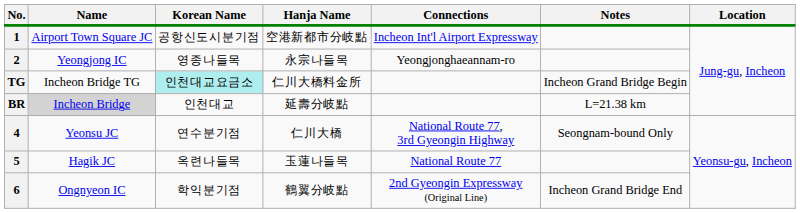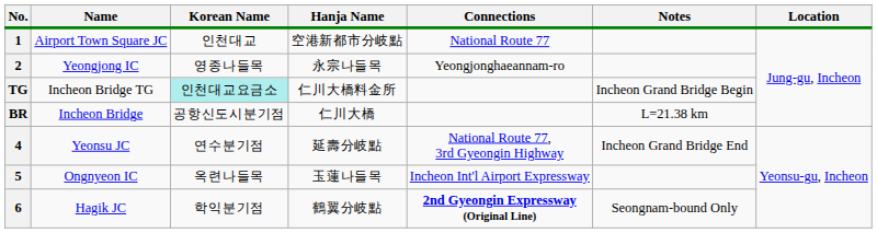1 | Korean Name: 공항신도시분기점 -> 인천대교
1 | Connections: Incheon Int'l Airport Expressway -> National Route 77
BR | Name: lightgrey background -> no background
BR | Korean Name: 인천대교 -> 공항신도시분기점
BR | Hanja Name: 延壽分岐點 -> 仁川大橋
4 | Hanja Name: 仁川大橋 -> 延壽分岐點
4 | Notes: Seongnam-bound Only -> Incheon Grand Bridge End
5 | Name: Hagik JC -> Ongnyeon IC
5 | Connections: National Route 77 -> Incheon Int'l Airport Expressway
6 | Name: Ongnyeon IC -> Hagik JC
6 | Connections: normal -> bold
6 | Notes: Incheon Grand Bridge End -> Seongnam-bound Only
